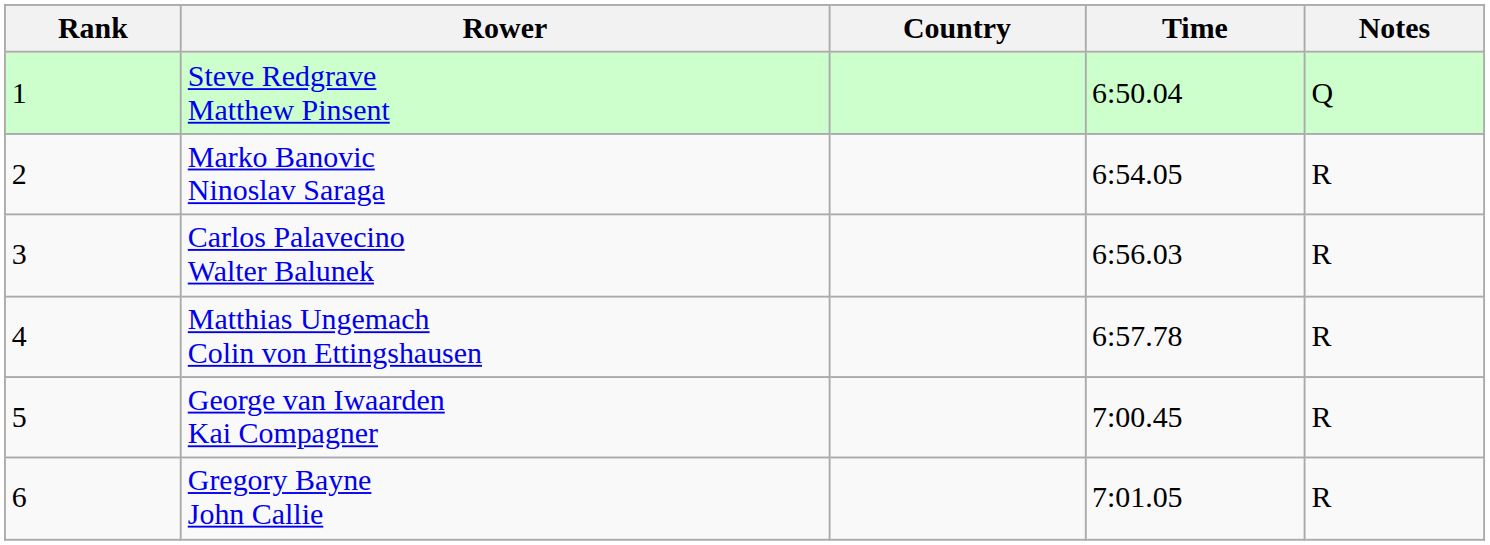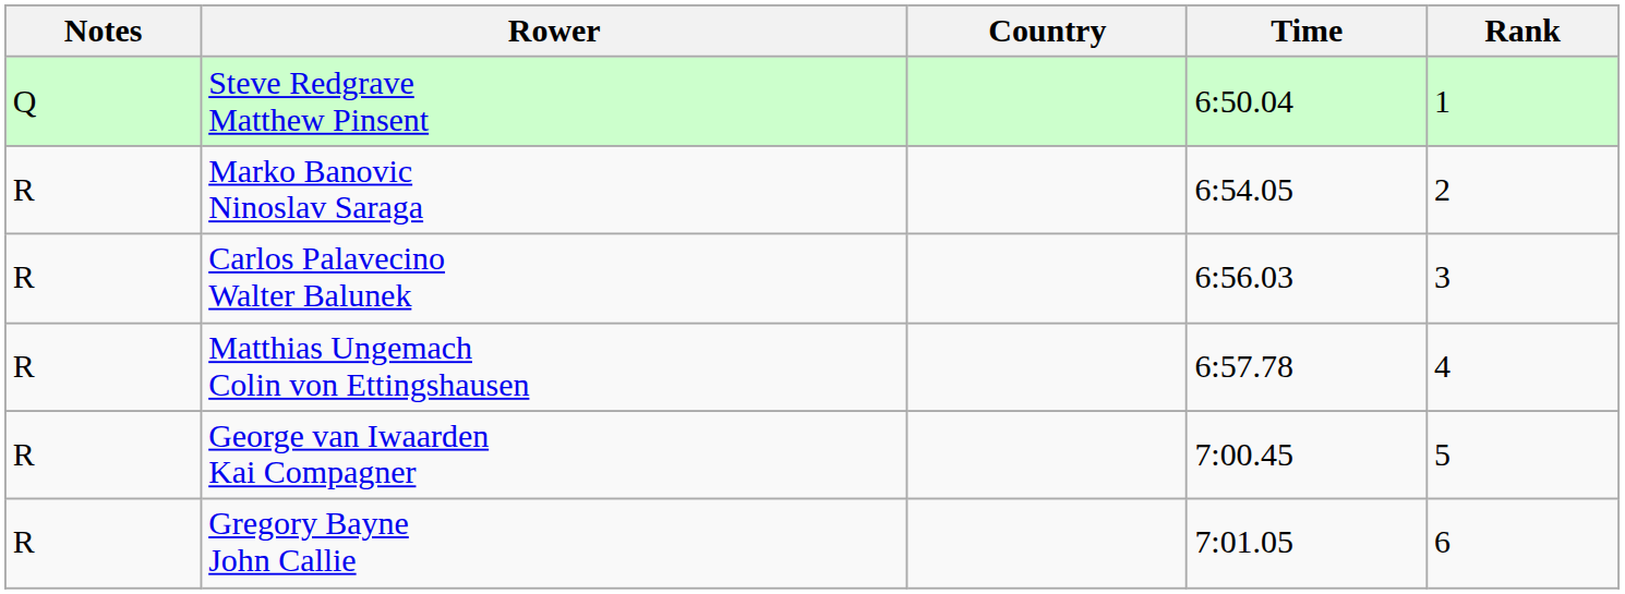columns swapped: Rank <-> Notes
